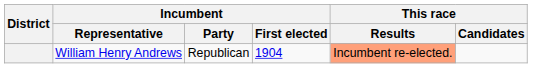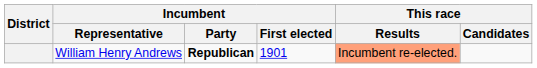William Henry Andrews | Incumbent / Party: normal -> bold
William Henry Andrews | Incumbent / First elected: 1904 -> 1901
